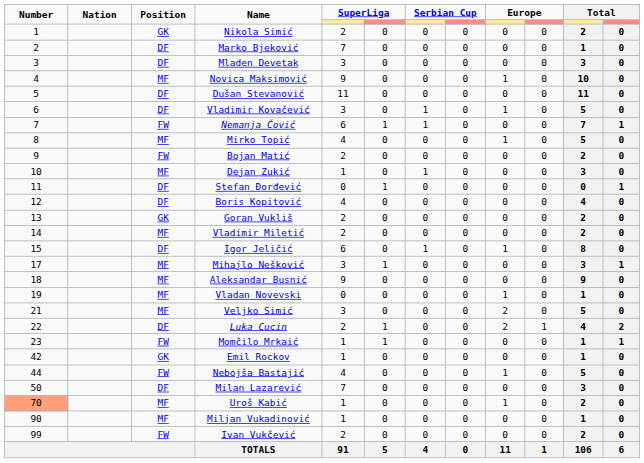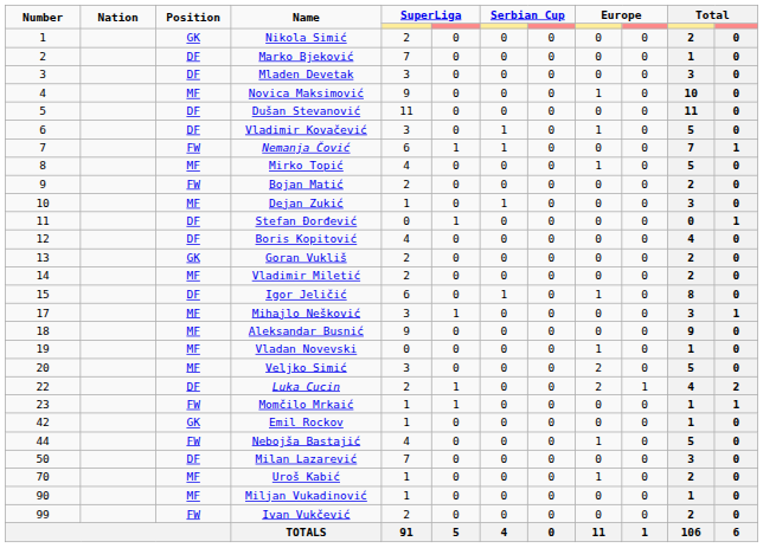Veljko Simić | Number: 21 -> 20
Uroš Kabić | Number: lightsalmon background -> no background
